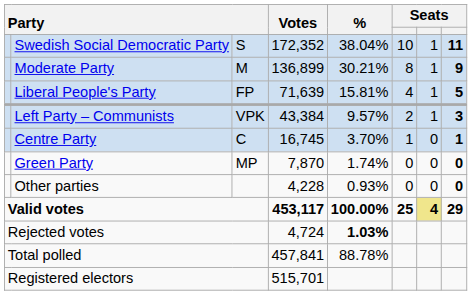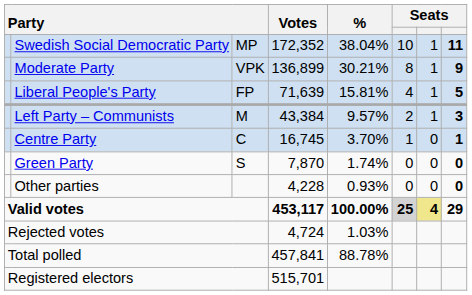Swedish Social Democratic Party | column 3: S -> MP
Moderate Party | column 3: M -> VPK
Left Party – Communists | column 3: VPK -> M
Green Party | column 3: MP -> S
Valid votes | column 6: no background -> lightgrey background
Rejected votes | %: bold -> normal
